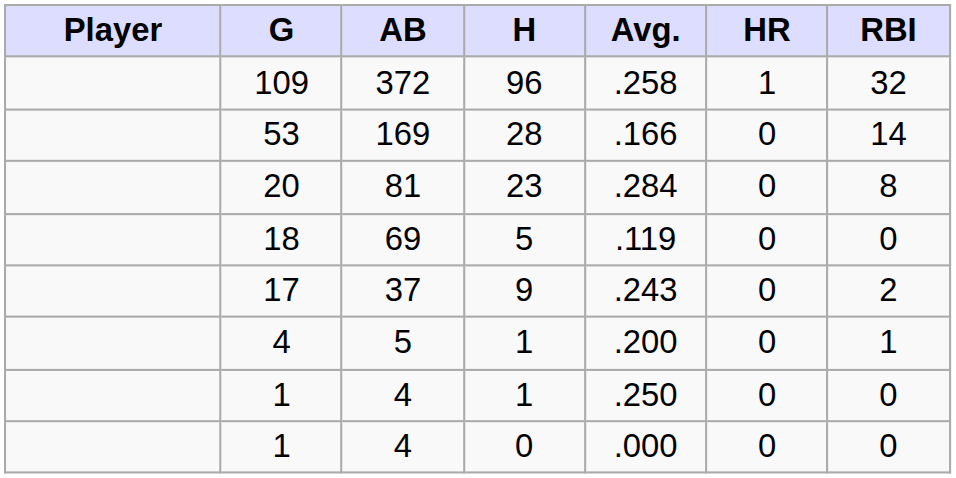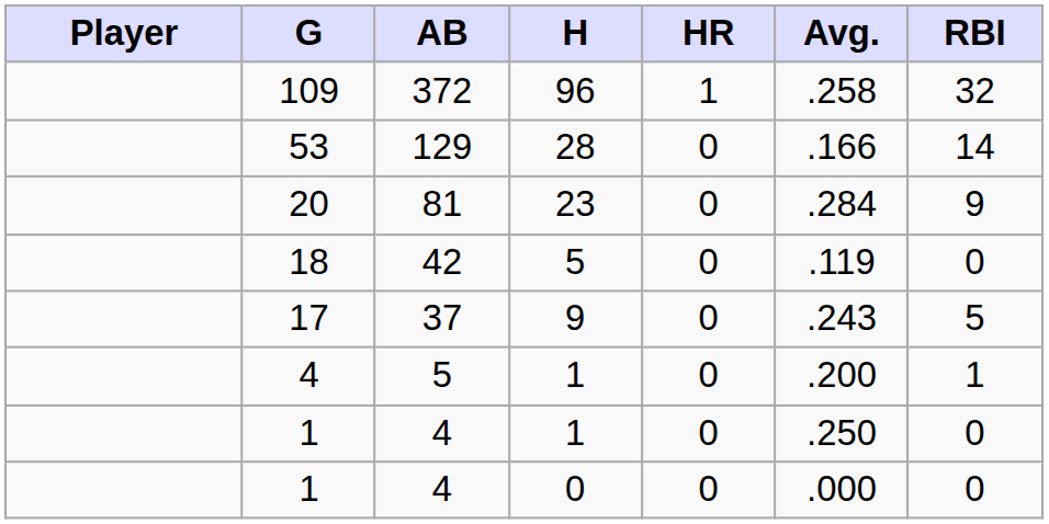columns swapped: Avg. <-> HR
53 | AB: 169 -> 129
20 | RBI: 8 -> 9
18 | AB: 69 -> 42
17 | RBI: 2 -> 5
